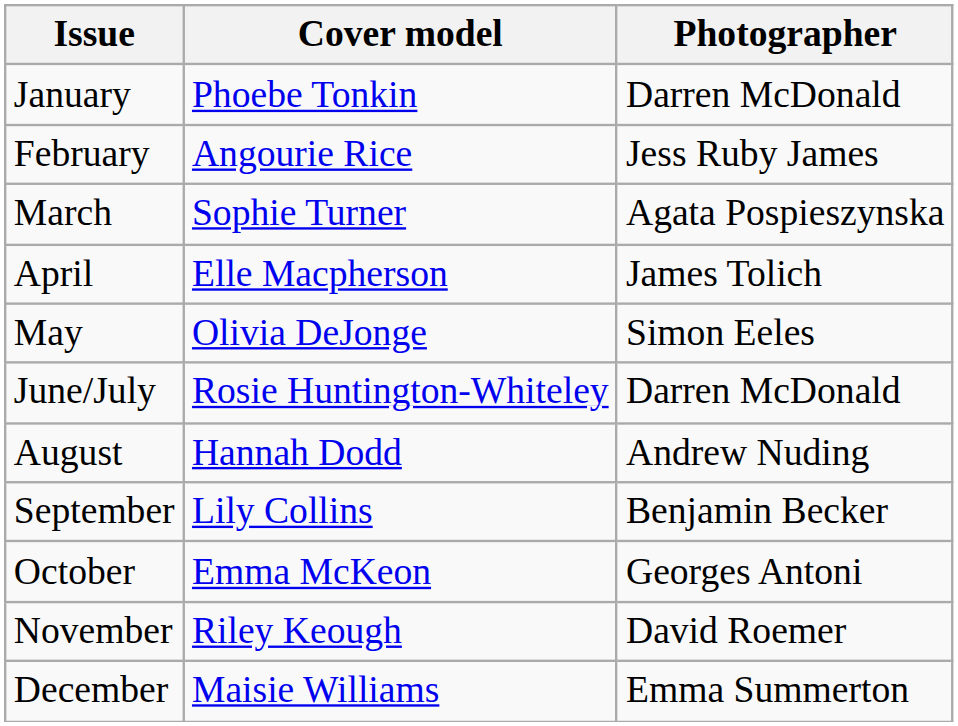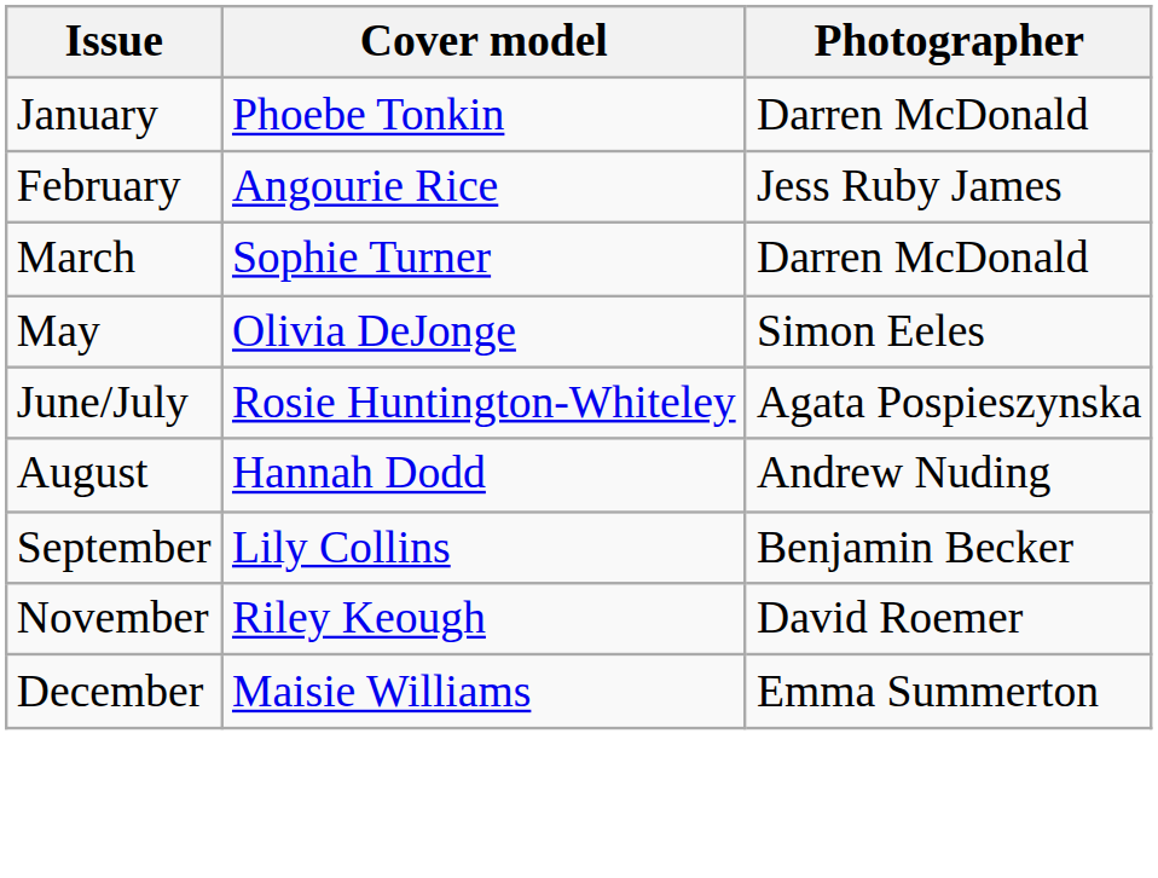March | Photographer: Agata Pospieszynska -> Darren McDonald
- row: April | Elle Macpherson | James Tolich
June/July | Photographer: Darren McDonald -> Agata Pospieszynska
- row: October | Emma McKeon | Georges Antoni
